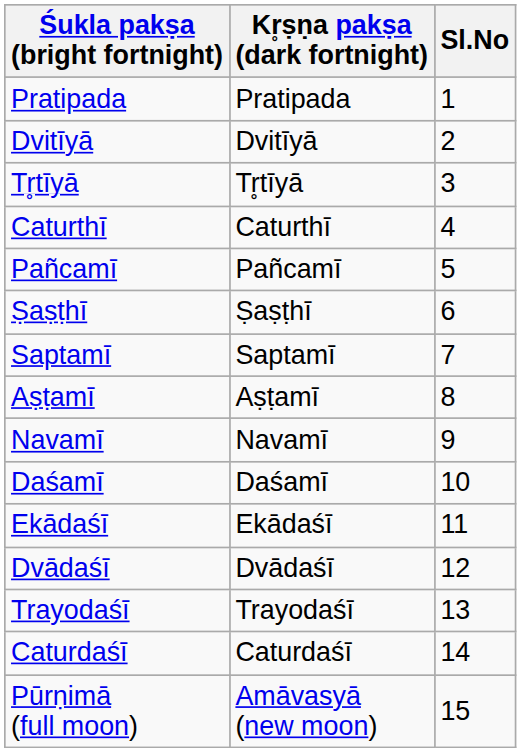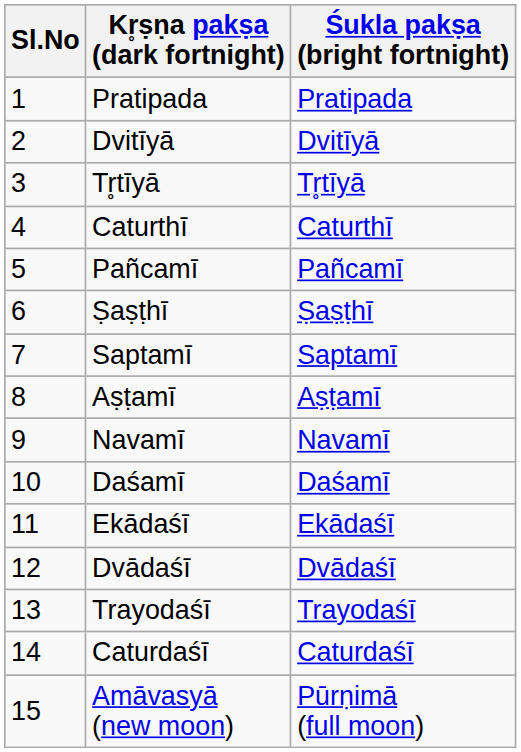columns swapped: Sl.No <-> Śukla pakṣa (bright fortnight)
